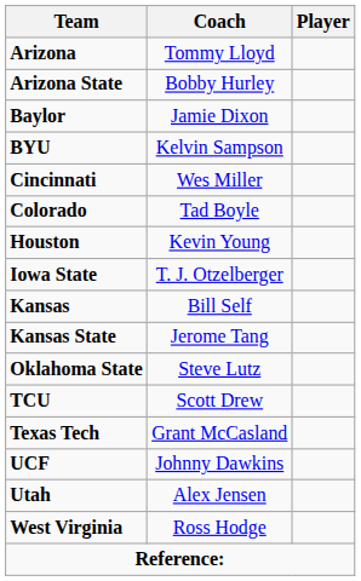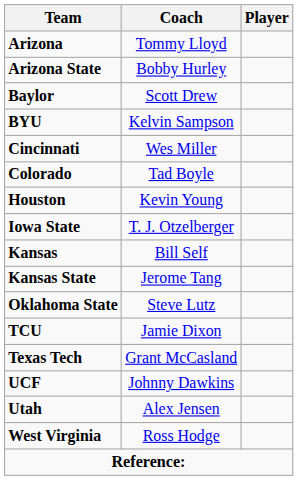Baylor | Coach: Jamie Dixon -> Scott Drew
TCU | Coach: Scott Drew -> Jamie Dixon
